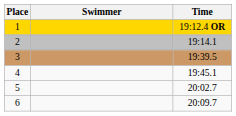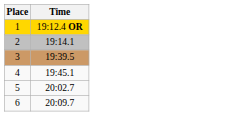- column: Swimmer
